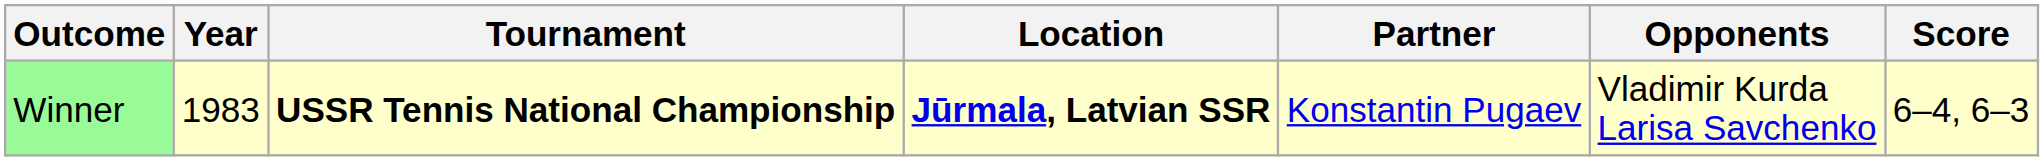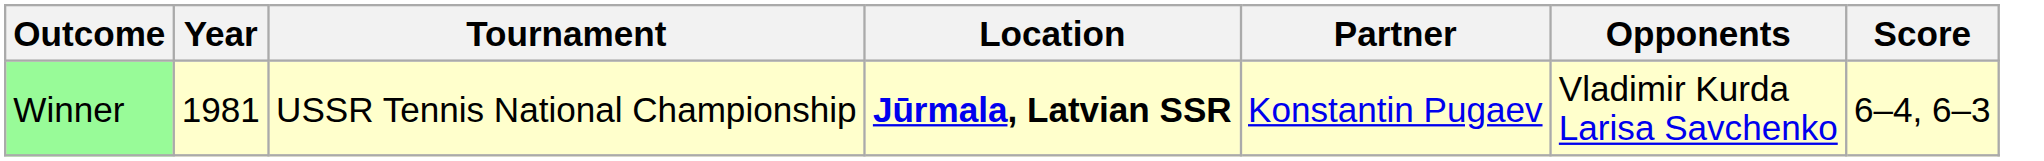Winner | Year: 1983 -> 1981
Winner | Tournament: bold -> normal
